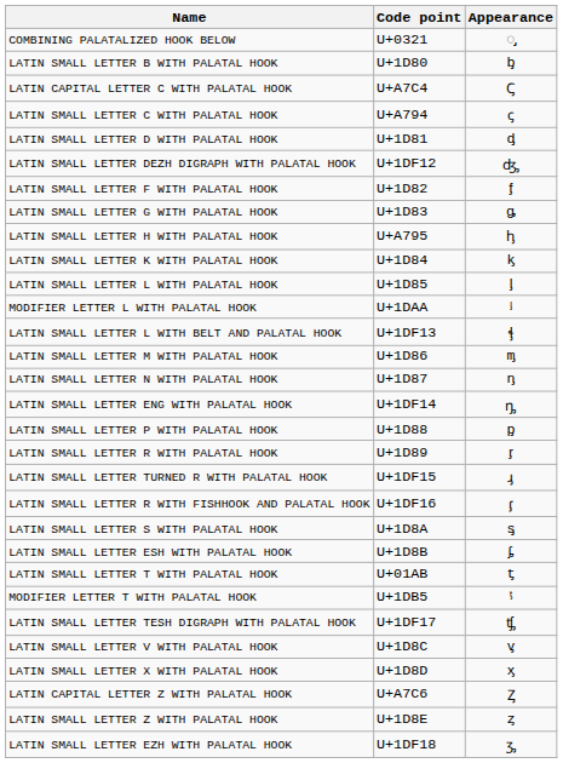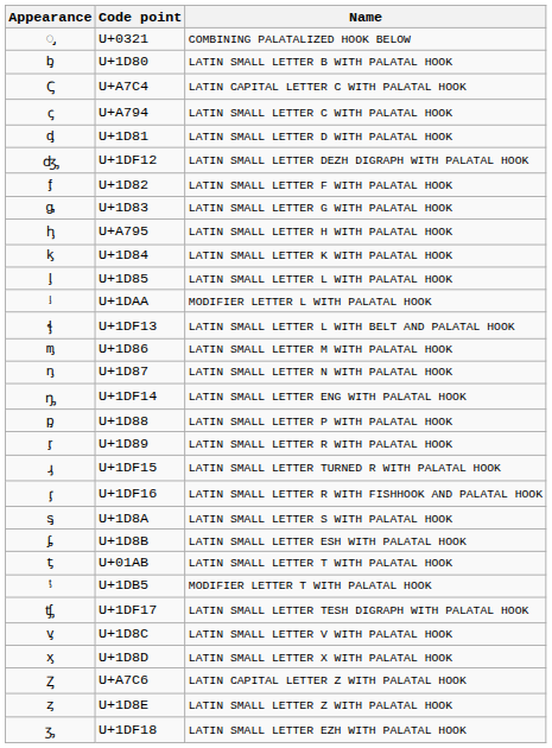columns swapped: Appearance <-> Name
